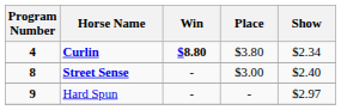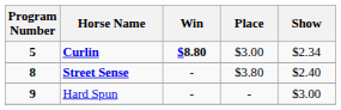Curlin | Program Number: 4 -> 5
Curlin | Place: $3.80 -> $3.00
Street Sense | Place: $3.00 -> $3.80
Hard Spun | Show: $2.97 -> $3.00
